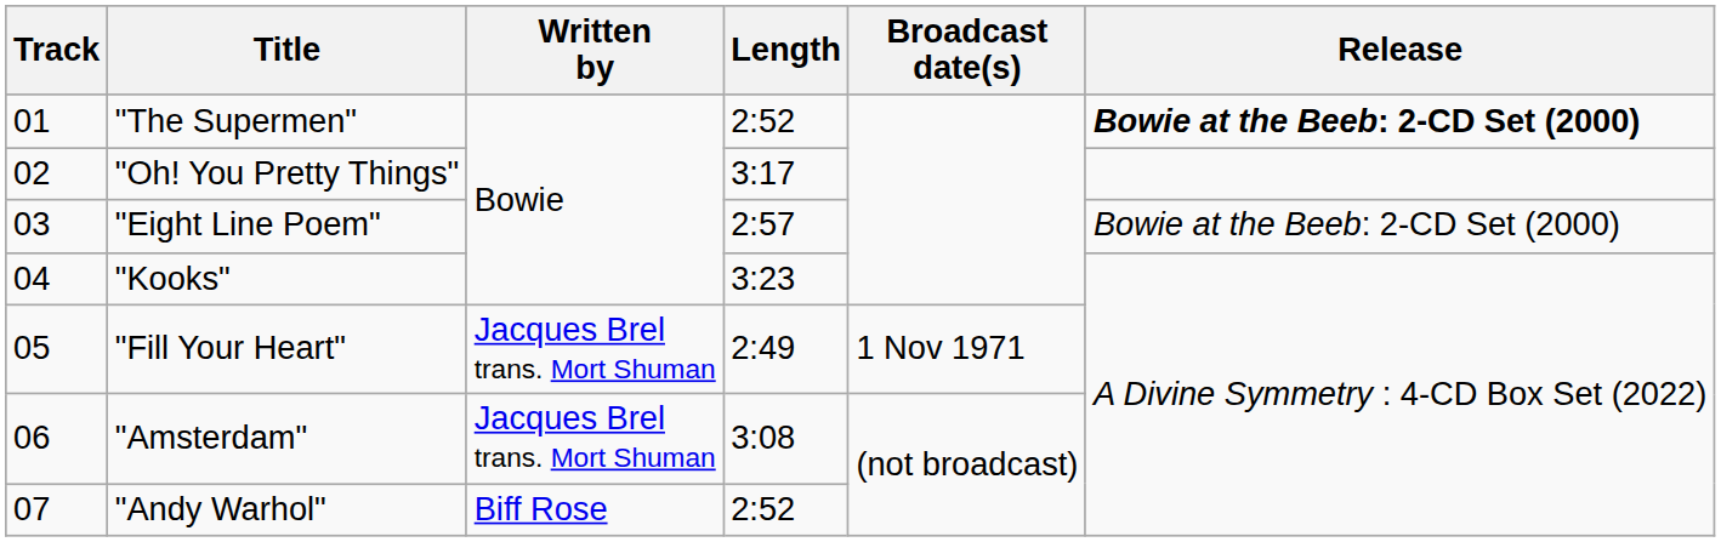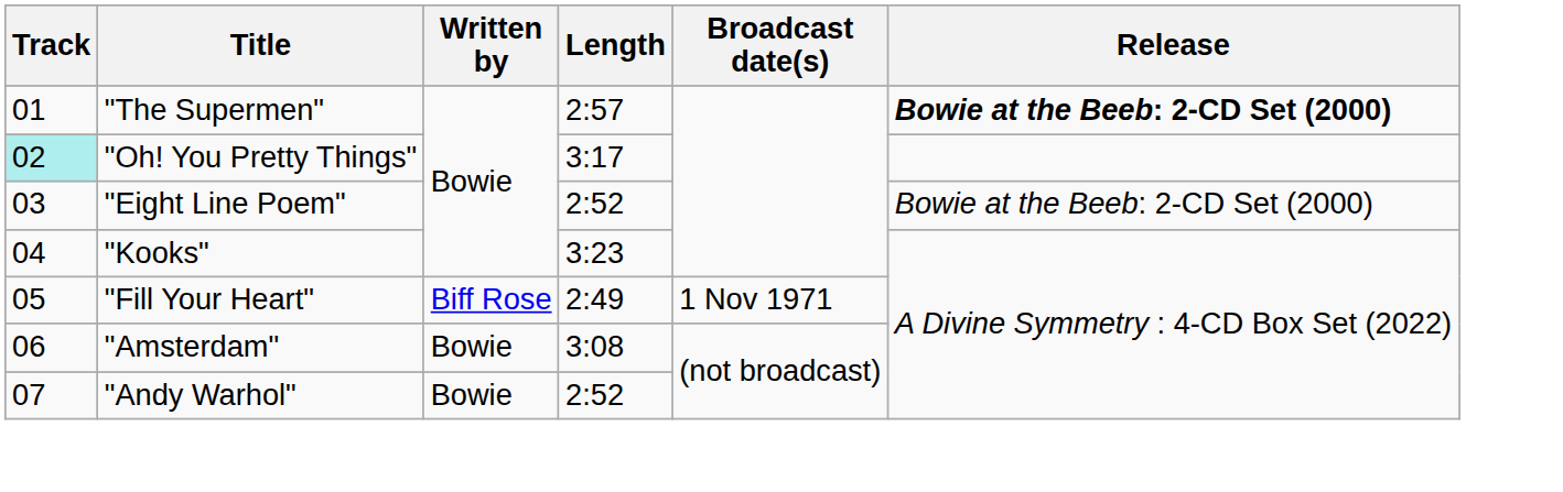"The Supermen" | Length: 2:52 -> 2:57
"Oh! You Pretty Things" | Track: no background -> paleturquoise background
"Eight Line Poem" | Length: 2:57 -> 2:52
"Fill Your Heart" | Written by: Jacques Brel trans. Mort Shuman -> Biff Rose
"Amsterdam" | Written by: Jacques Brel trans. Mort Shuman -> Bowie
"Andy Warhol" | Written by: Biff Rose -> Bowie
